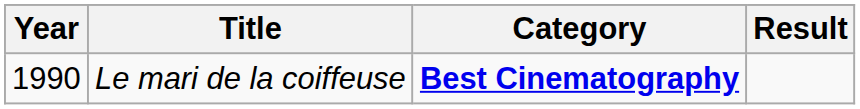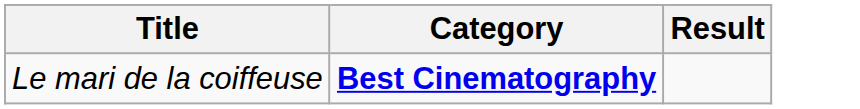- column: Year | 1990
